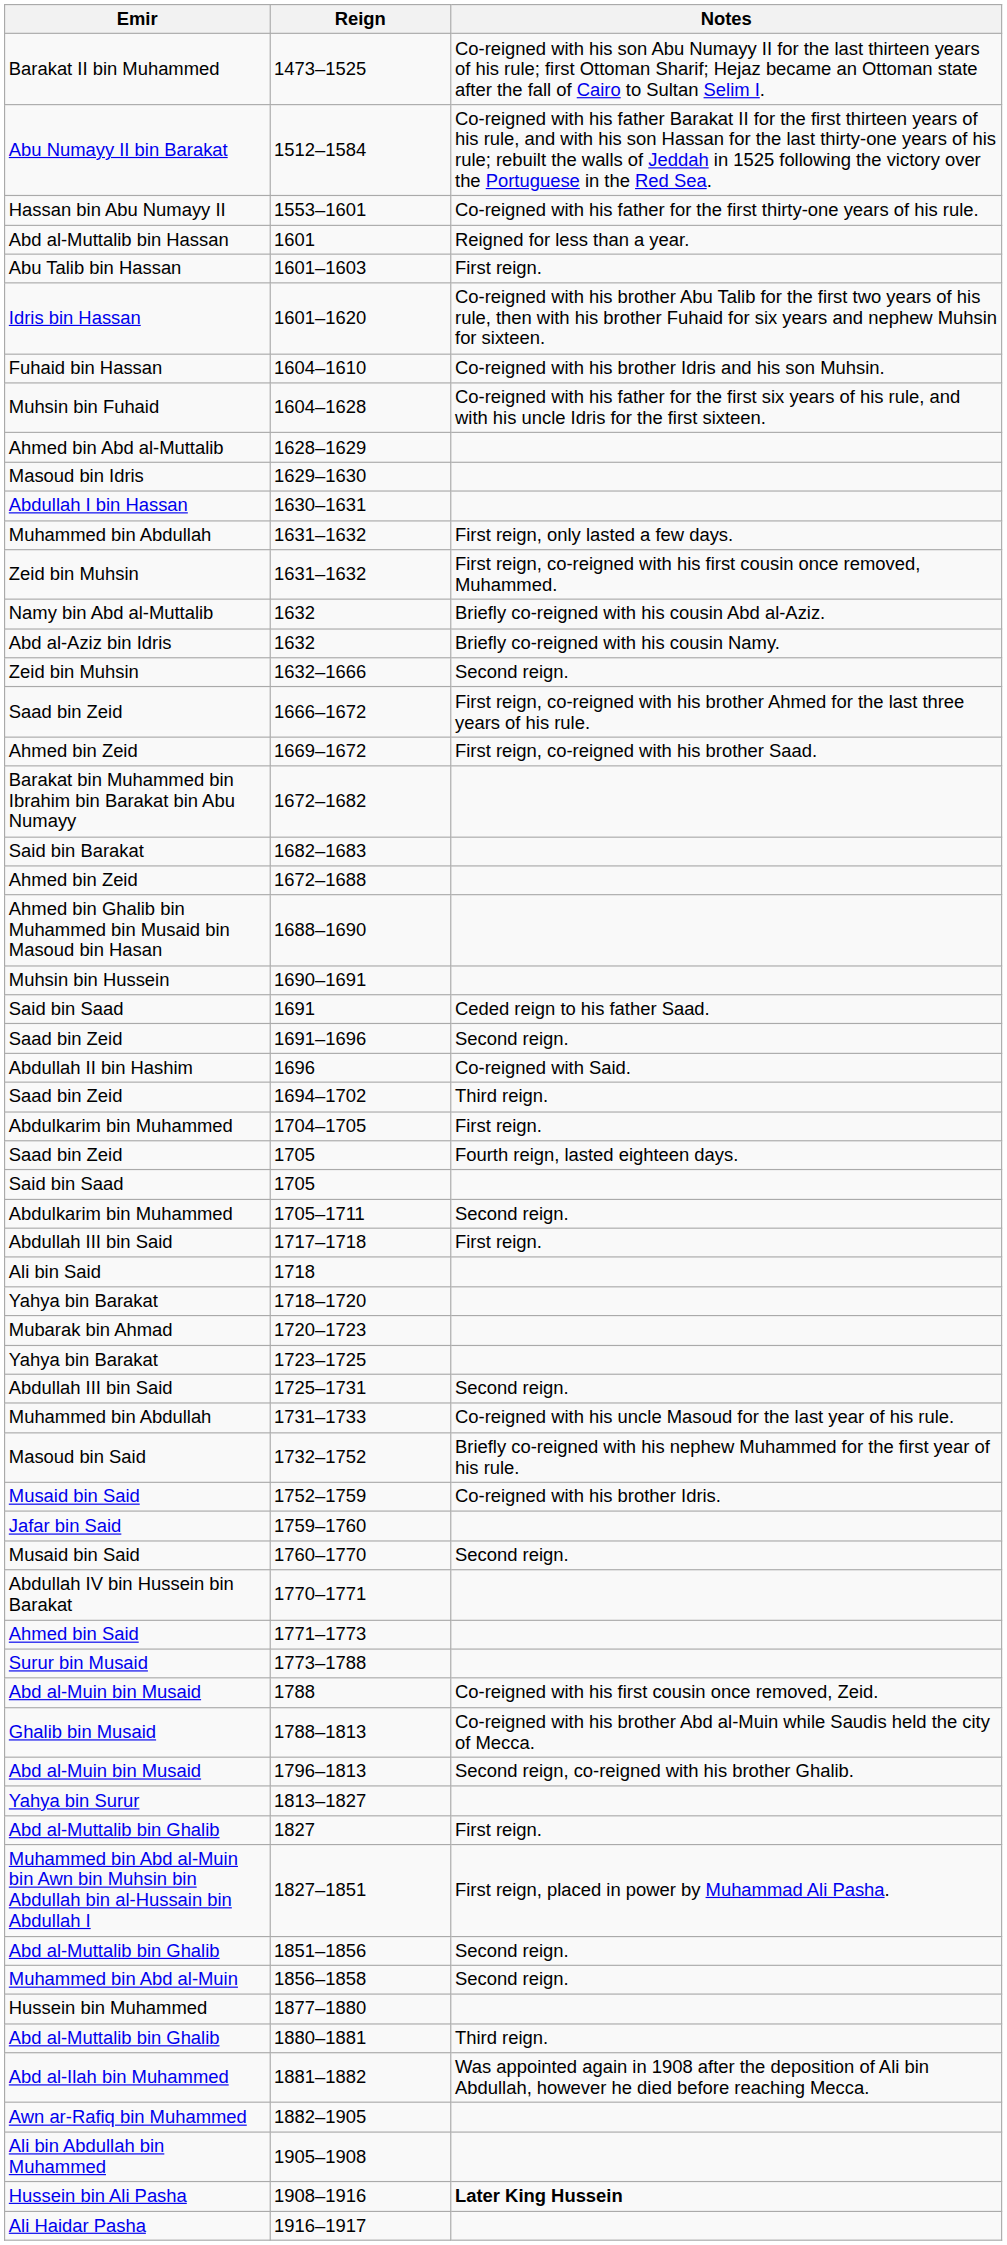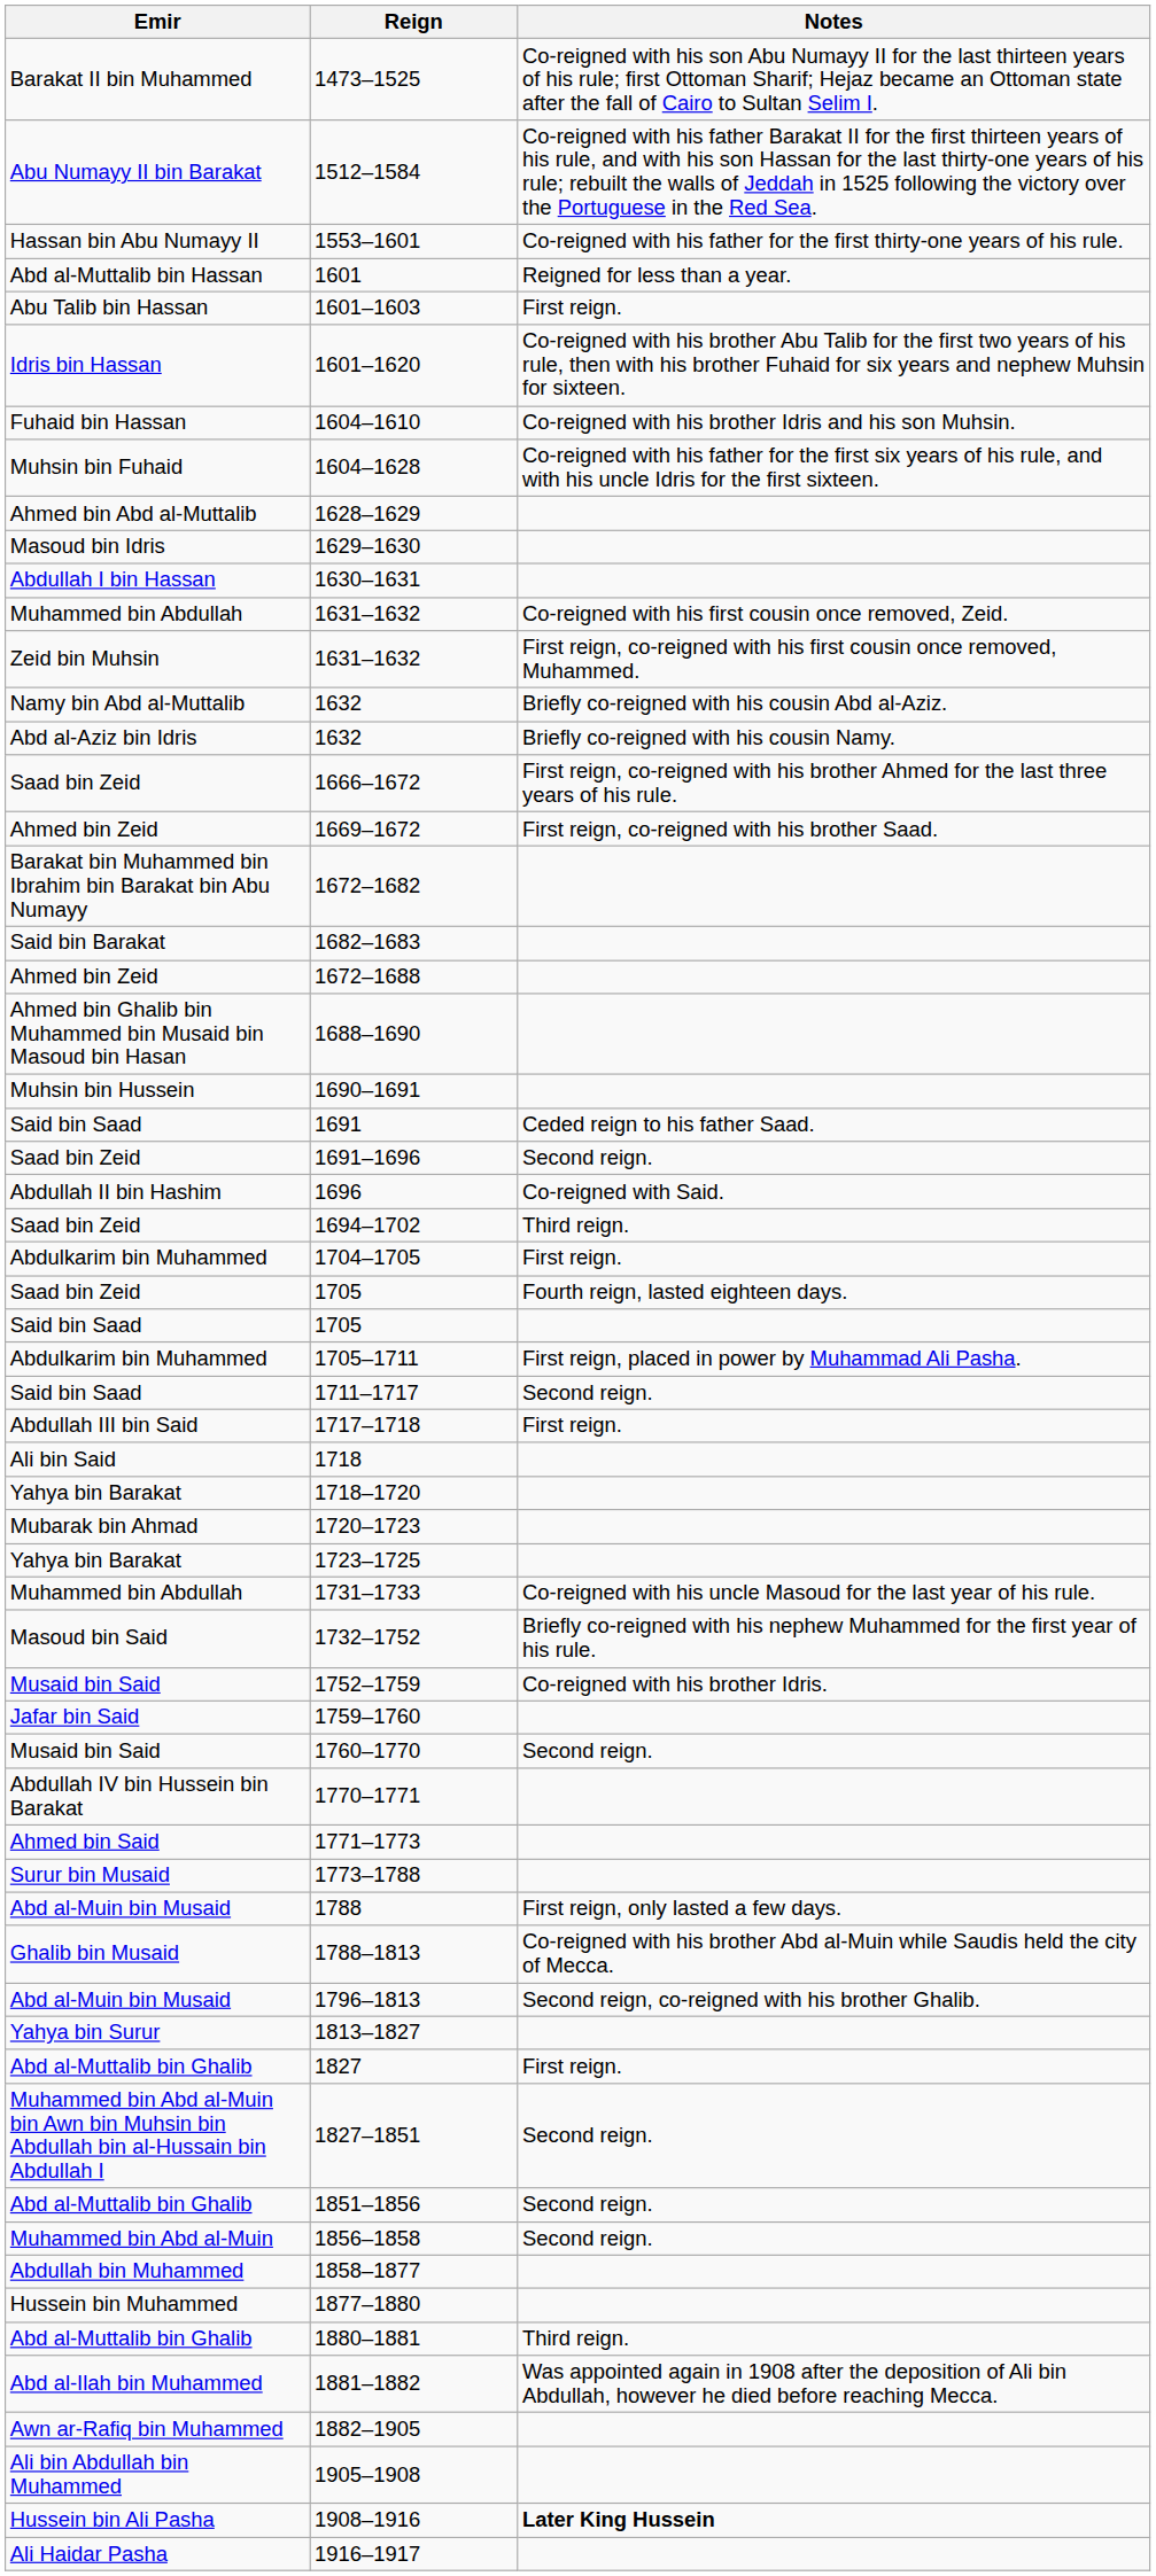Muhammed bin Abdullah / 1631–1632 | Notes: First reign, only lasted a few days. -> Co-reigned with his first cousin once removed, Zeid.
- row: Zeid bin Muhsin | 1632–1666 | Second reign.
1705–1711 | Notes: Second reign. -> First reign, placed in power by Muhammad Ali Pasha.
+ row: Said bin Saad | 1711–1717 | Second reign.
- row: Abdullah III bin Said | 1725–1731 | Second reign.
1788 | Notes: Co-reigned with his first cousin once removed, Zeid. -> First reign, only lasted a few days.
1827–1851 | Notes: First reign, placed in power by Muhammad Ali Pasha. -> Second reign.
+ row: Abdullah bin Muhammed | 1858–1877
